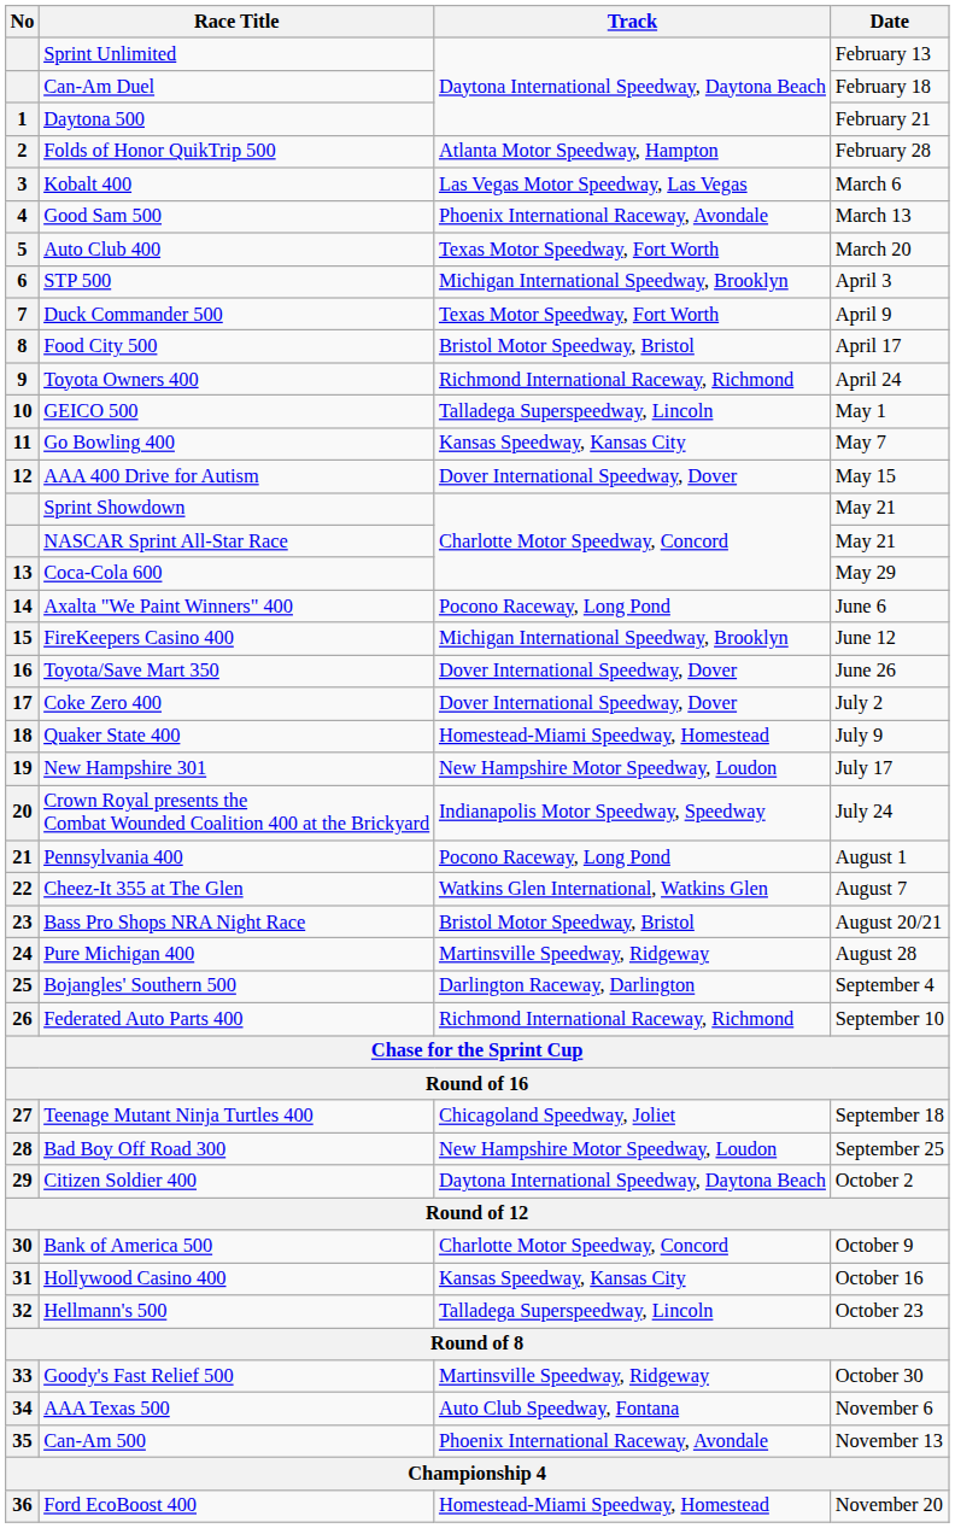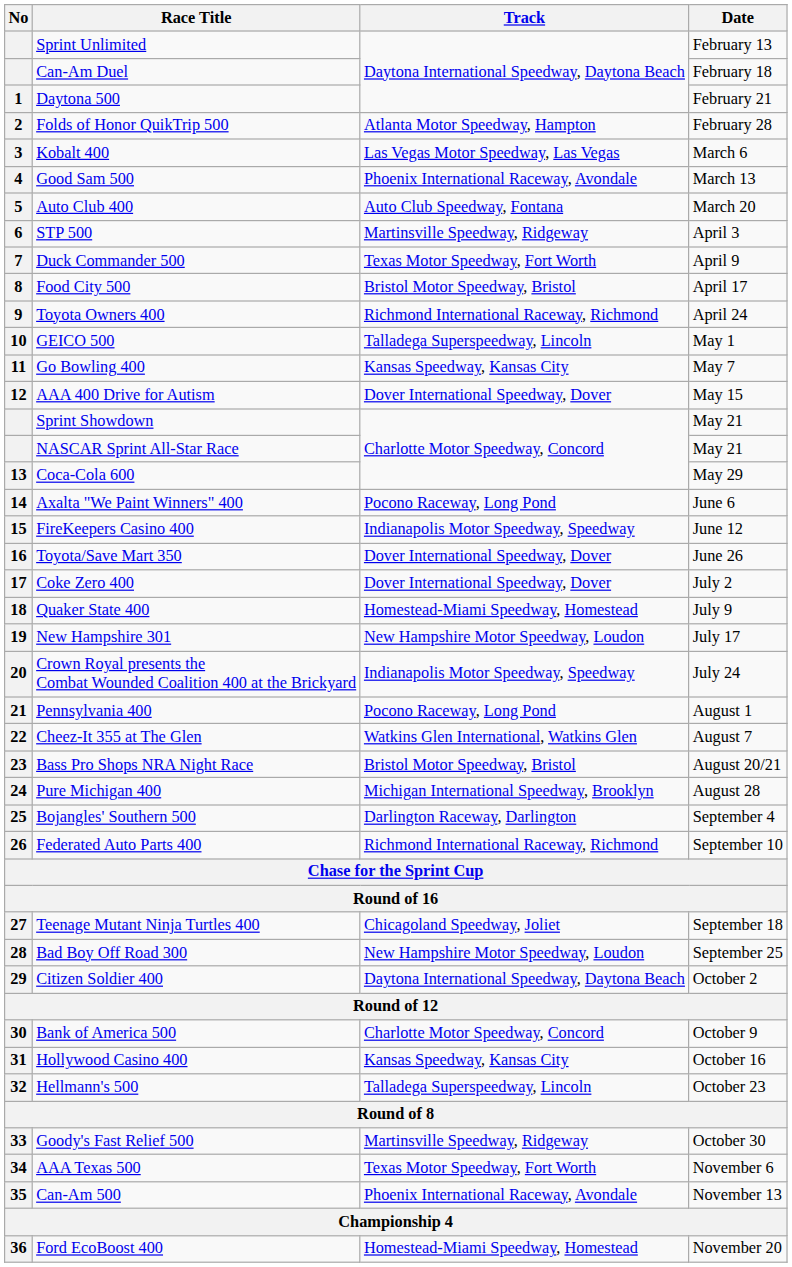Auto Club 400 | Track: Texas Motor Speedway, Fort Worth -> Auto Club Speedway, Fontana
STP 500 | Track: Michigan International Speedway, Brooklyn -> Martinsville Speedway, Ridgeway
FireKeepers Casino 400 | Track: Michigan International Speedway, Brooklyn -> Indianapolis Motor Speedway, Speedway
Pure Michigan 400 | Track: Martinsville Speedway, Ridgeway -> Michigan International Speedway, Brooklyn
AAA Texas 500 | Track: Auto Club Speedway, Fontana -> Texas Motor Speedway, Fort Worth
